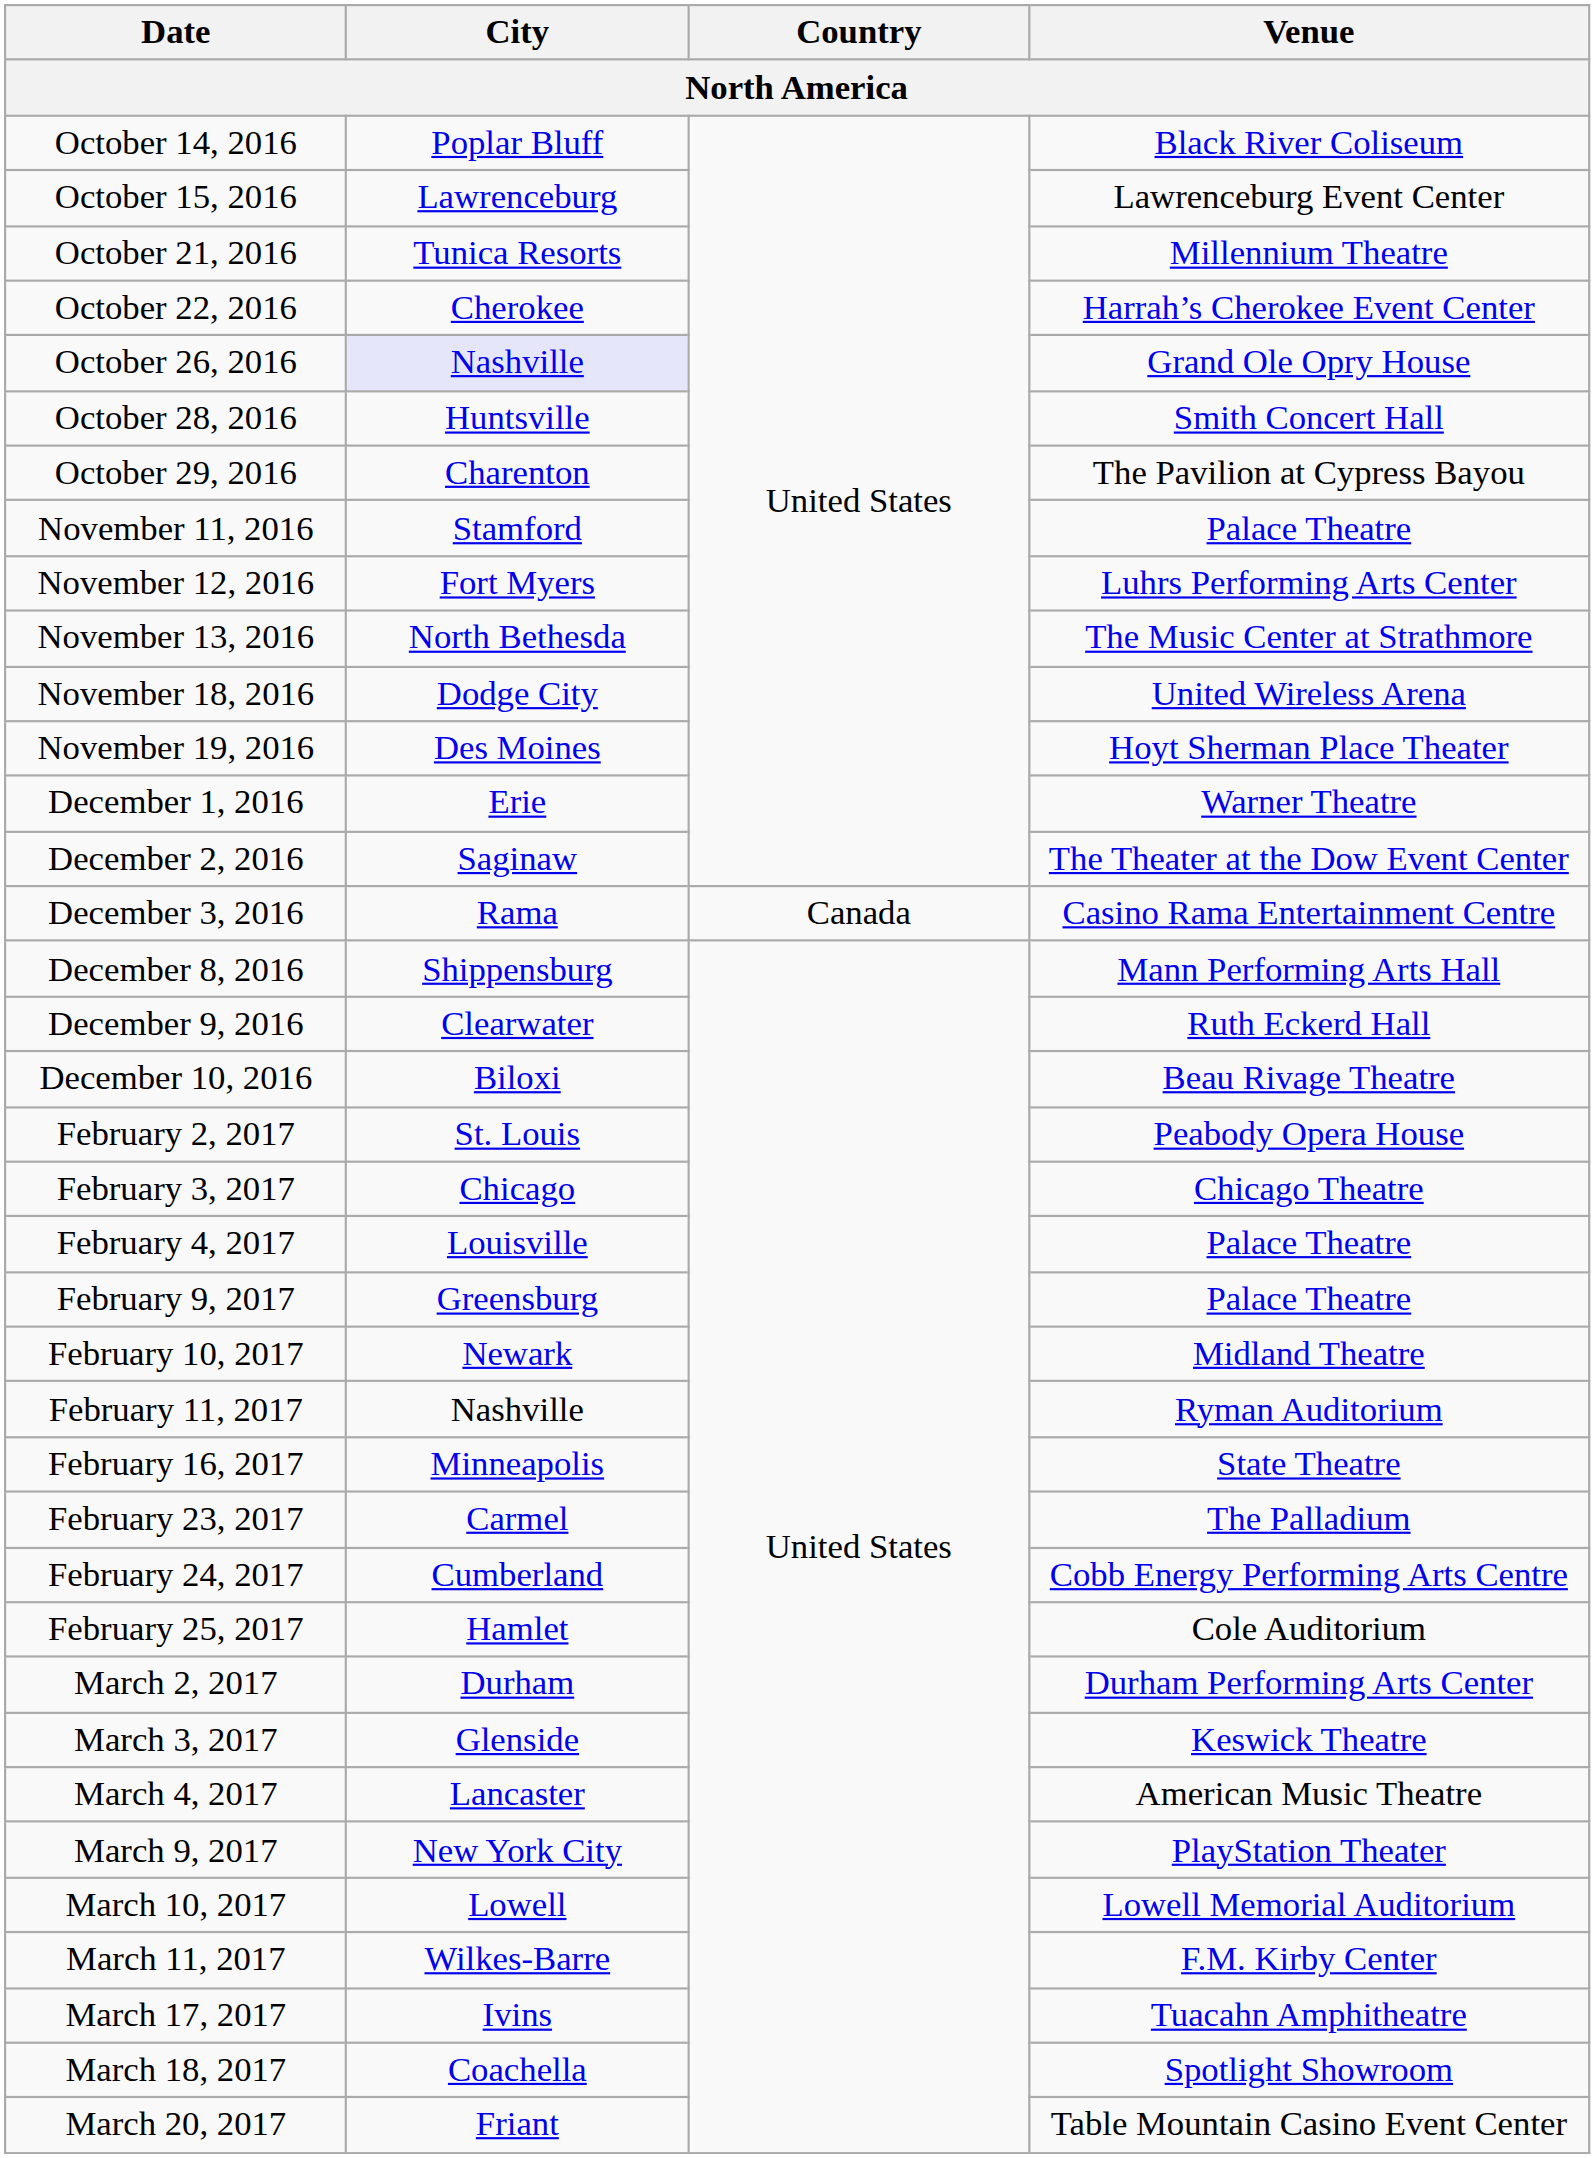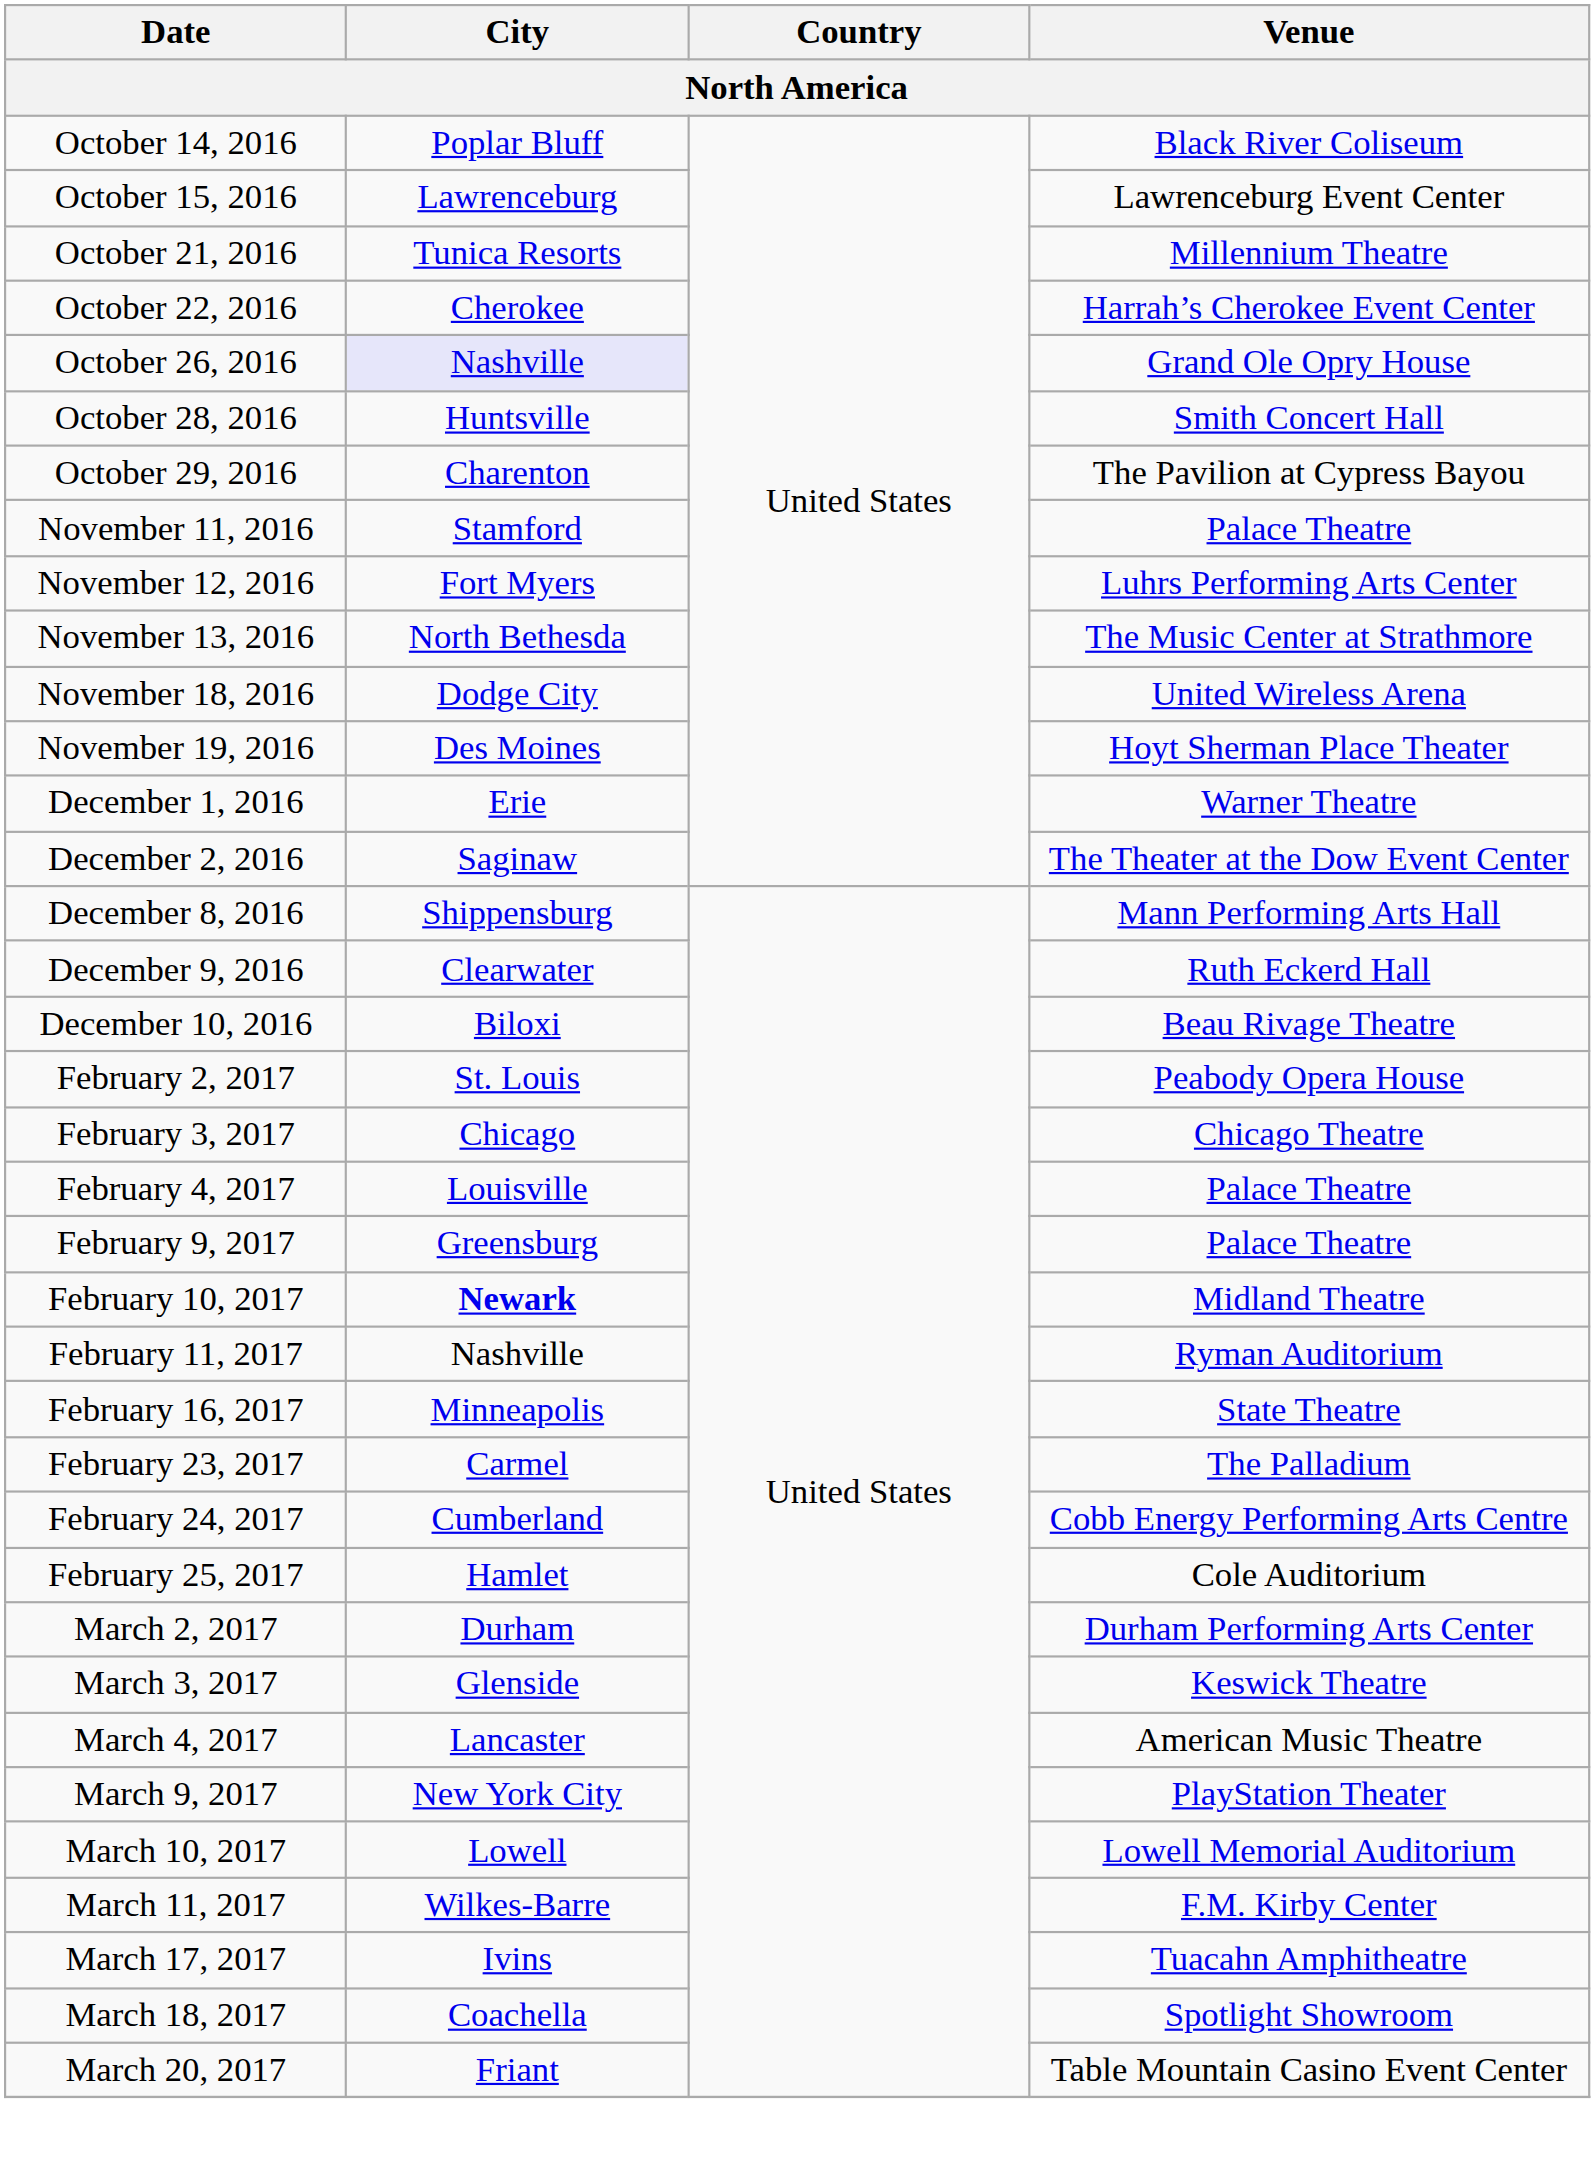- row: December 3, 2016 | Rama | Canada | Casino Rama Entertainment Centre
February 10, 2017 | City: normal -> bold
